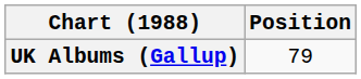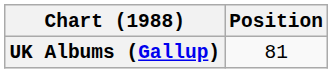UK Albums (Gallup) | Position: 79 -> 81
